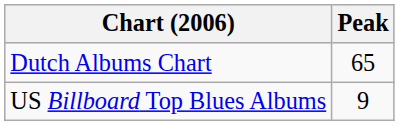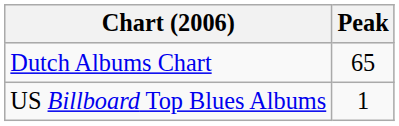US Billboard Top Blues Albums | Peak: 9 -> 1
